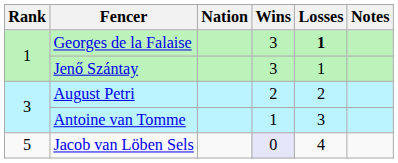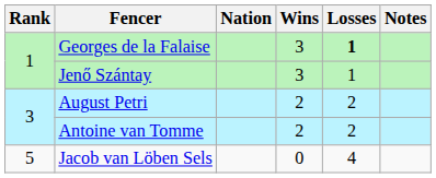Antoine van Tomme | Wins: 1 -> 2
Antoine van Tomme | Losses: 3 -> 2
Jacob van Löben Sels | Wins: lavender background -> no background
